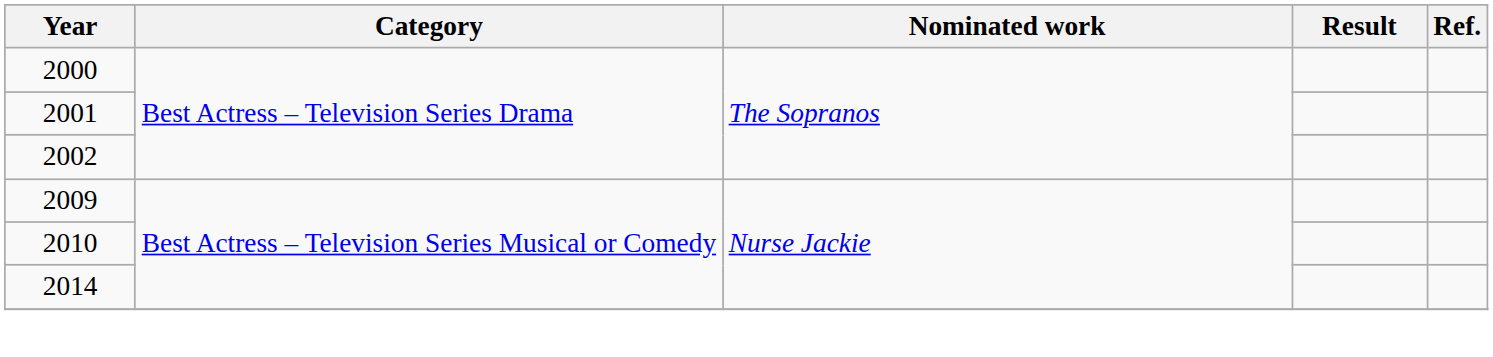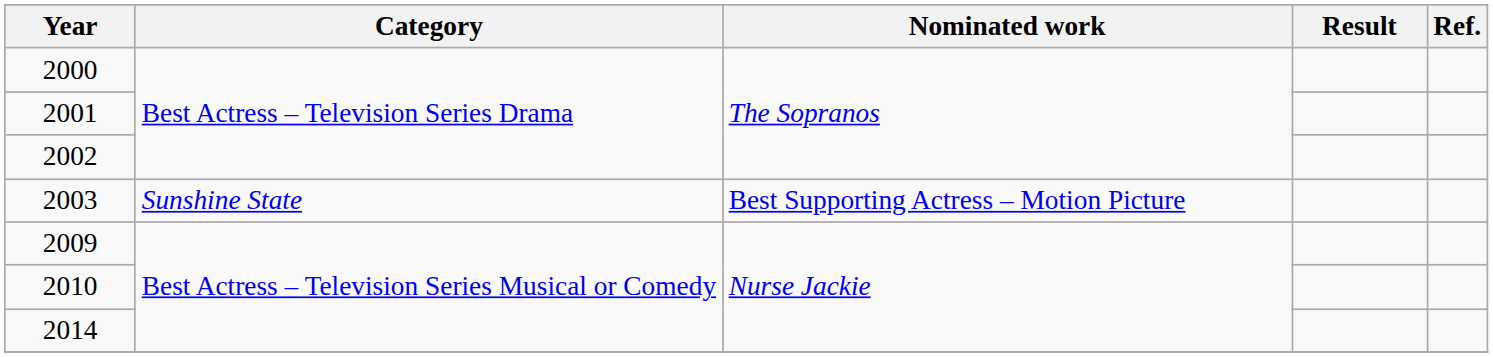+ row: 2003 | Sunshine State | Best Supporting Actress – Motion Picture
